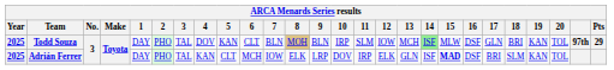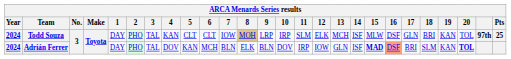Todd Souza | Year: 2025 -> 2024
Todd Souza | 4: DOV -> KAN
Todd Souza | 5: KAN -> CLT
Todd Souza | 7: BLN -> IOW
Todd Souza | 9: BLN -> LRP
Todd Souza | 12: IOW -> ELK
Todd Souza | 14: lightgreen background -> no background
Todd Souza | Pts: 29 -> 25
Adrián Ferrer | Year: 2025 -> 2024
Adrián Ferrer | 4: KAN -> DOV
Adrián Ferrer | 5: CLT -> KAN
Adrián Ferrer | 7: IOW -> BLN
Adrián Ferrer | 9: LRP -> BLN
Adrián Ferrer | 12: ELK -> IOW
Adrián Ferrer | 16: no background -> lightsalmon background
Adrián Ferrer | 20: normal -> bold
